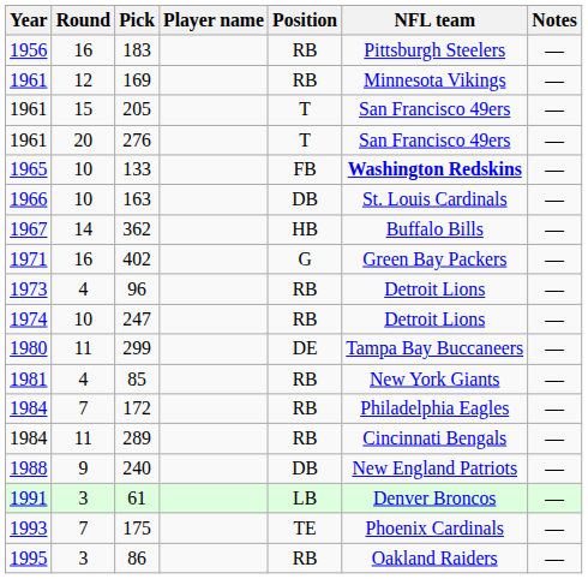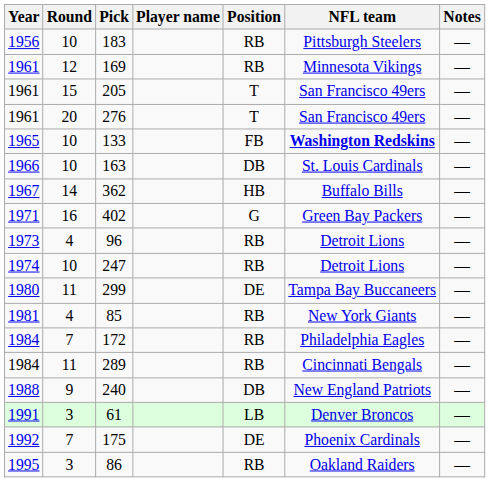183 | Round: 16 -> 10
175 | Year: 1993 -> 1992
175 | Position: TE -> DE
